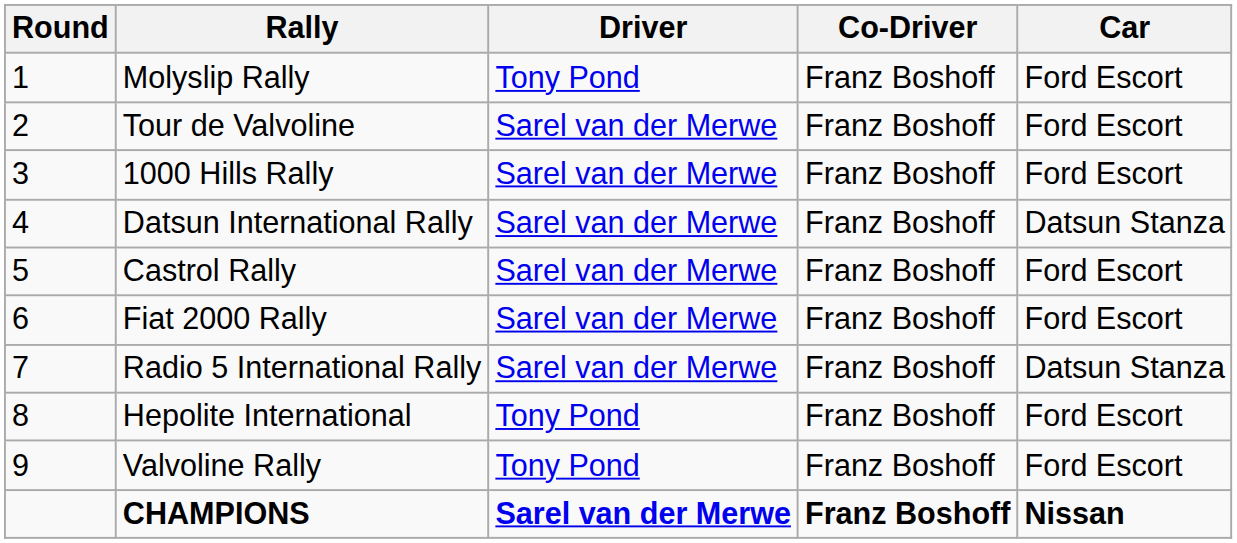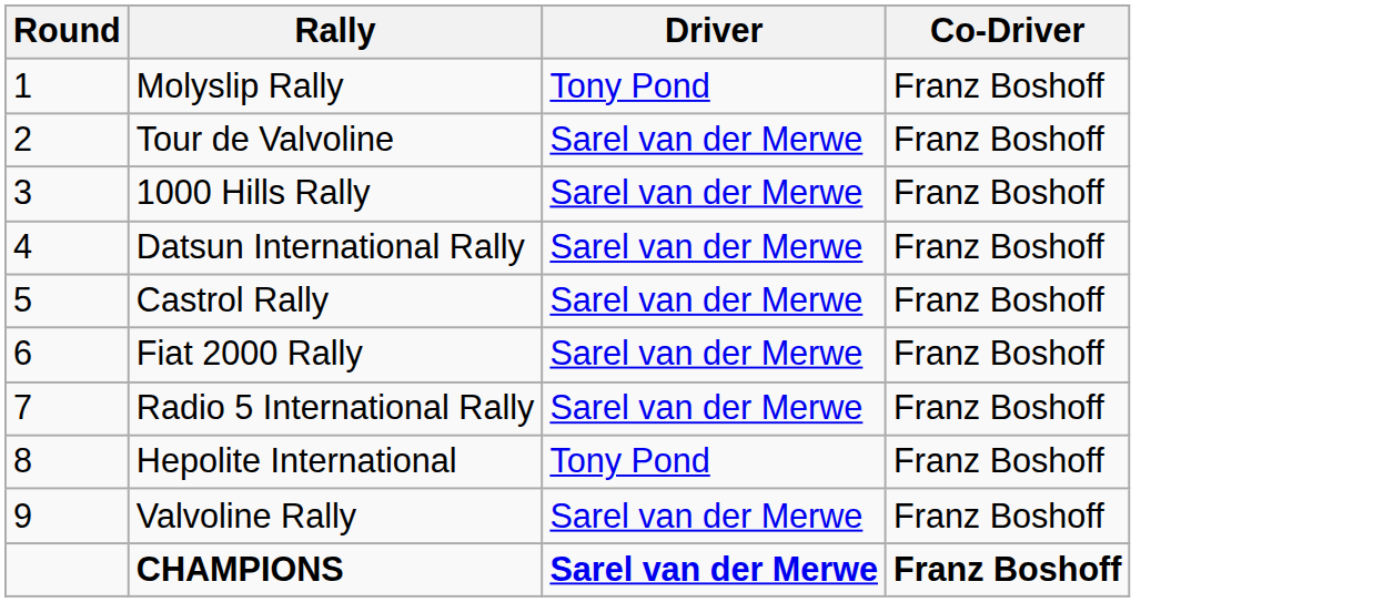- column: Car | Ford Escort | Ford Escort | Ford Escort | Datsun Stanza | Ford Escort | Ford Escort | Datsun Stanza | Ford Escort | Ford Escort | Nissan
Valvoline Rally | Driver: Tony Pond -> Sarel van der Merwe
